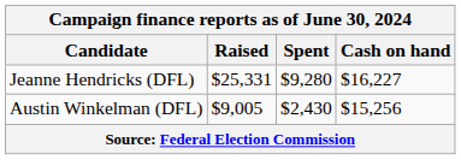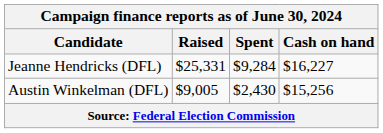Jeanne Hendricks (DFL) | Spent: $9,280 -> $9,284
